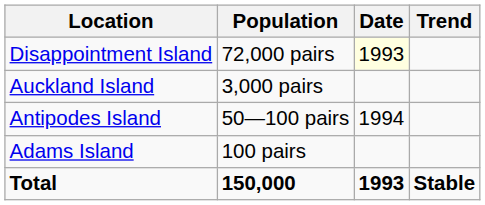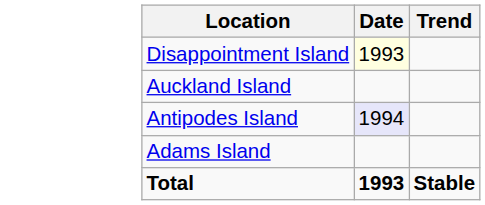- column: Population | 72,000 pairs | 3,000 pairs | 50—100 pairs | 100 pairs | 150,000
Antipodes Island | Date: no background -> lavender background
